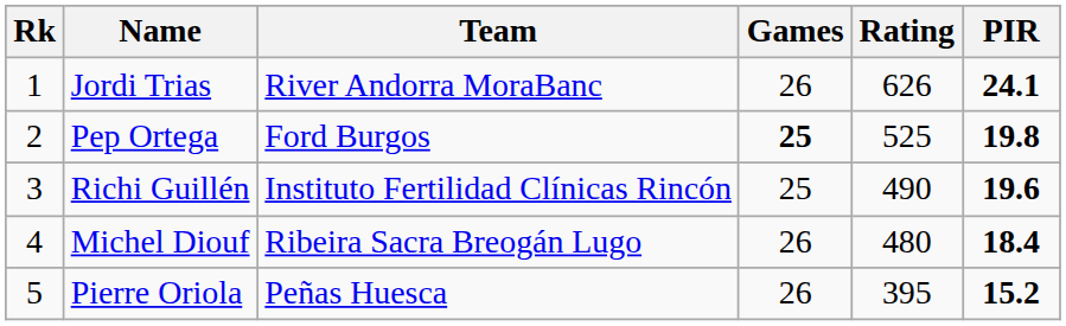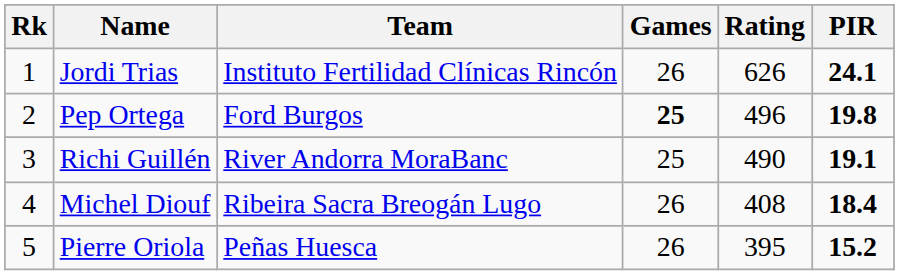Jordi Trias | Team: River Andorra MoraBanc -> Instituto Fertilidad Clínicas Rincón
Pep Ortega | Rating: 525 -> 496
Richi Guillén | Team: Instituto Fertilidad Clínicas Rincón -> River Andorra MoraBanc
Richi Guillén | PIR: 19.6 -> 19.1
Michel Diouf | Rating: 480 -> 408
